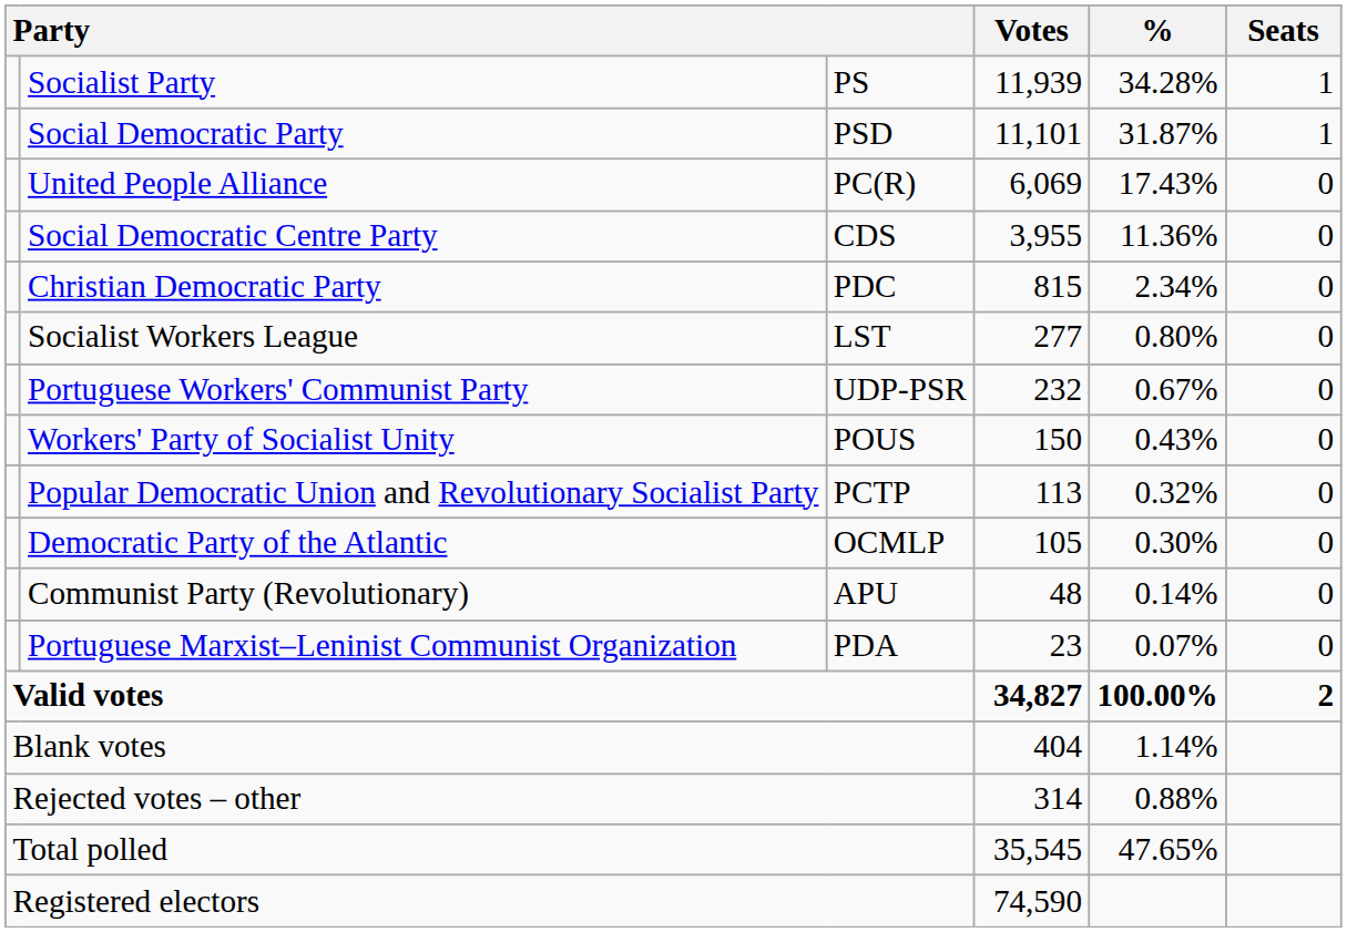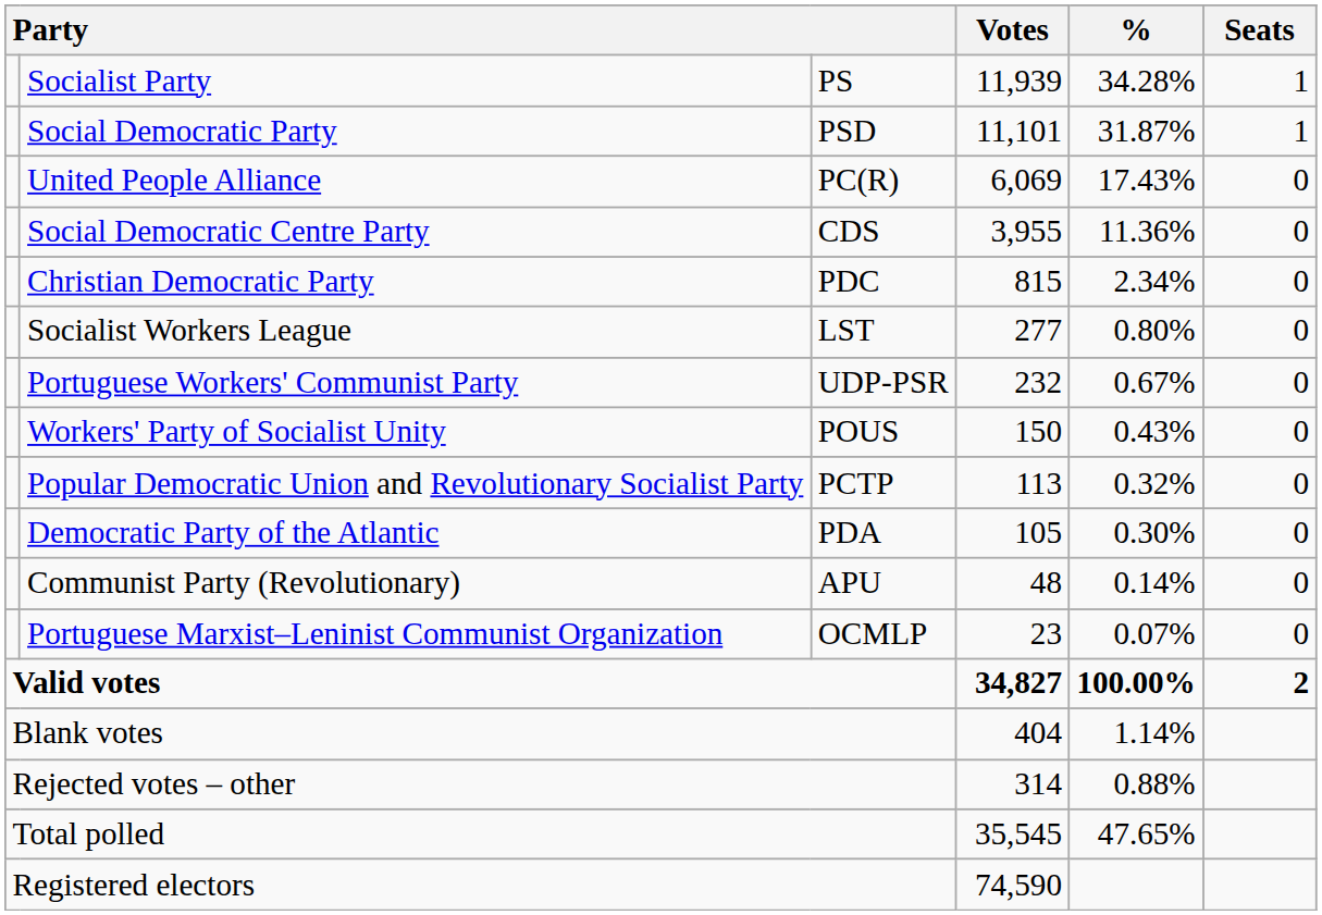Democratic Party of the Atlantic | column 3: OCMLP -> PDA
Portuguese Marxist–Leninist Communist Organization | column 3: PDA -> OCMLP
